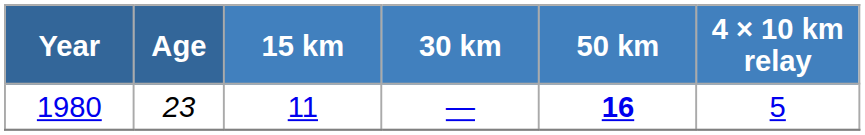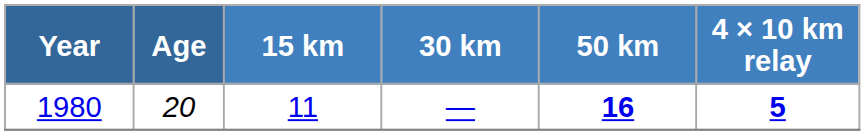1980 | Age: 23 -> 20
1980 | 4 × 10 km relay: normal -> bold
